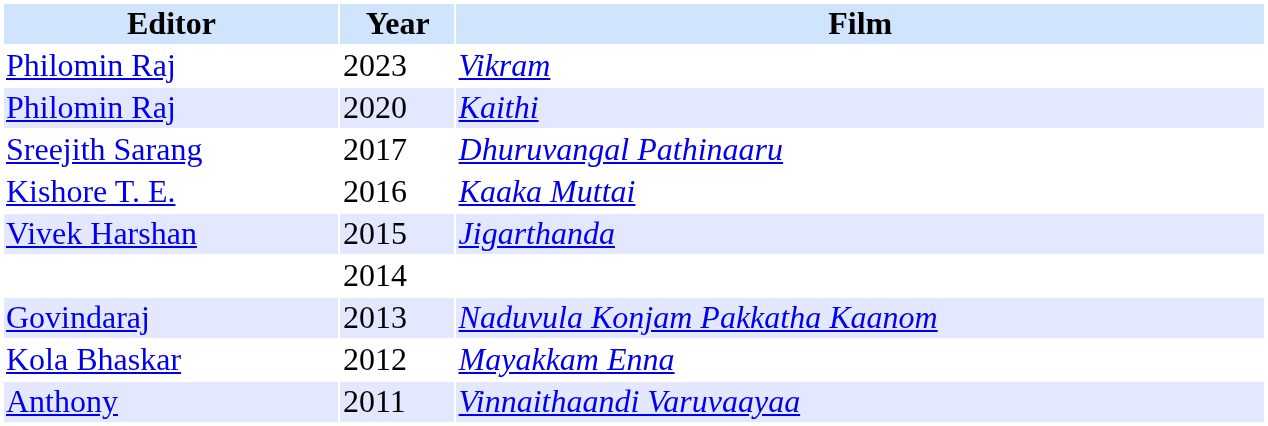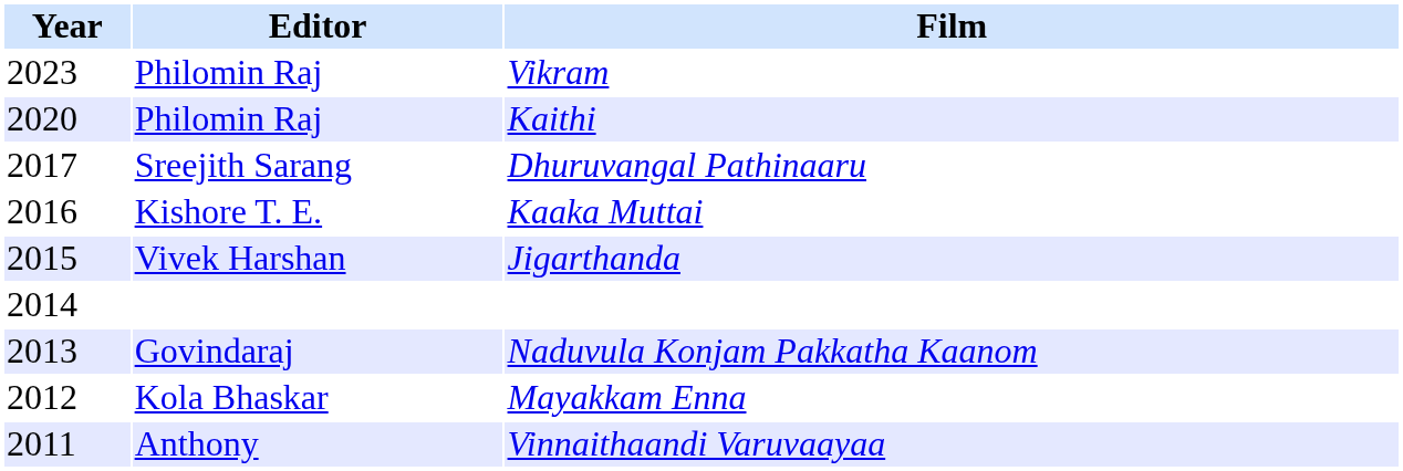columns swapped: Year <-> Editor
